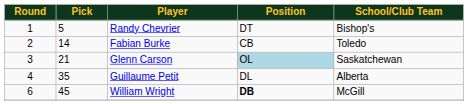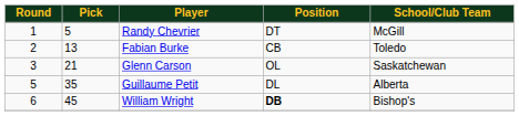Randy Chevrier | School/Club Team: Bishop's -> McGill
Fabian Burke | Pick: 14 -> 13
Glenn Carson | Position: lightblue background -> no background
Guillaume Petit | Round: 4 -> 5
William Wright | School/Club Team: McGill -> Bishop's
